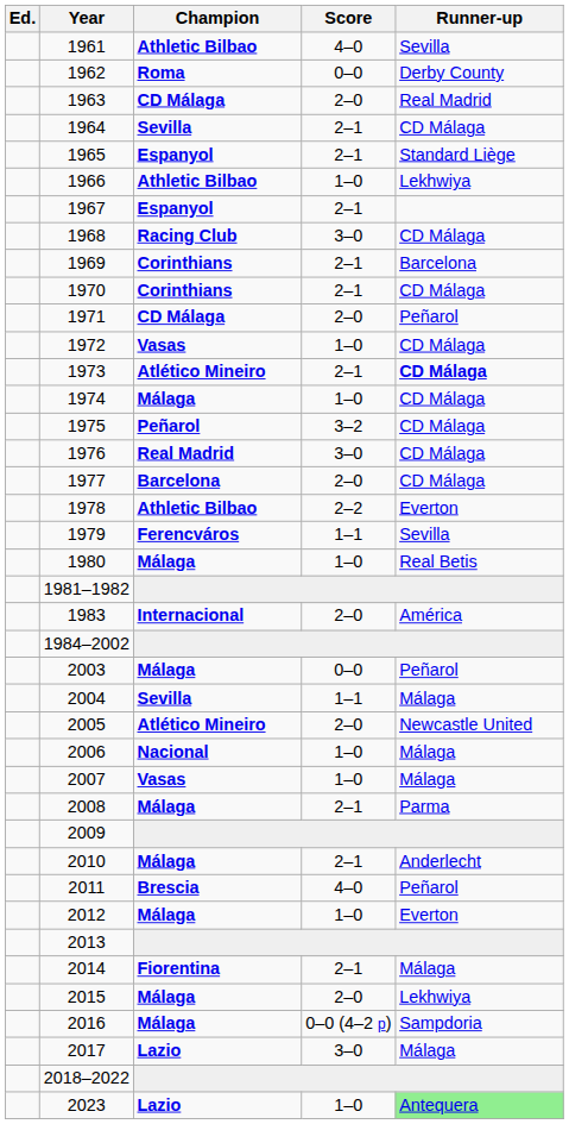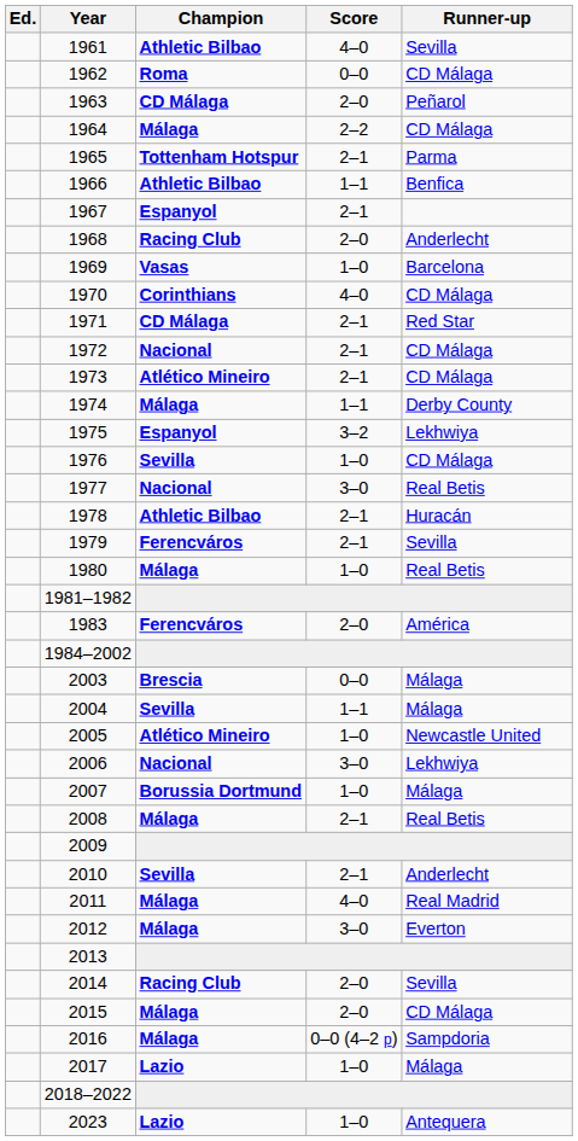1962 | Runner-up: Derby County -> CD Málaga
1963 | Runner-up: Real Madrid -> Peñarol
1964 | Champion: Sevilla -> Málaga
1964 | Score: 2–1 -> 2–2
1965 | Champion: Espanyol -> Tottenham Hotspur
1965 | Runner-up: Standard Liège -> Parma
1966 | Score: 1–0 -> 1–1
1966 | Runner-up: Lekhwiya -> Benfica
1968 | Score: 3–0 -> 2–0
1968 | Runner-up: CD Málaga -> Anderlecht
1969 | Champion: Corinthians -> Vasas
1969 | Score: 2–1 -> 1–0
1970 | Score: 2–1 -> 4–0
1971 | Score: 2–0 -> 2–1
1971 | Runner-up: Peñarol -> Red Star
1972 | Champion: Vasas -> Nacional
1972 | Score: 1–0 -> 2–1
1973 | Runner-up: bold -> normal
1974 | Score: 1–0 -> 1–1
1974 | Runner-up: CD Málaga -> Derby County
1975 | Champion: Peñarol -> Espanyol
1975 | Runner-up: CD Málaga -> Lekhwiya
1976 | Champion: Real Madrid -> Sevilla
1976 | Score: 3–0 -> 1–0
1977 | Champion: Barcelona -> Nacional
1977 | Score: 2–0 -> 3–0
1977 | Runner-up: CD Málaga -> Real Betis
1978 | Score: 2–2 -> 2–1
1978 | Runner-up: Everton -> Huracán
1979 | Score: 1–1 -> 2–1
1983 | Champion: Internacional -> Ferencváros
2003 | Champion: Málaga -> Brescia
2003 | Runner-up: Peñarol -> Málaga
2005 | Score: 2–0 -> 1–0
2006 | Score: 1–0 -> 3–0
2006 | Runner-up: Málaga -> Lekhwiya
2007 | Champion: Vasas -> Borussia Dortmund
2008 | Runner-up: Parma -> Real Betis
2010 | Champion: Málaga -> Sevilla
2011 | Champion: Brescia -> Málaga
2011 | Runner-up: Peñarol -> Real Madrid
2012 | Score: 1–0 -> 3–0
2014 | Champion: Fiorentina -> Racing Club
2014 | Score: 2–1 -> 2–0
2014 | Runner-up: Málaga -> Sevilla
2015 | Runner-up: Lekhwiya -> CD Málaga
2017 | Score: 3–0 -> 1–0
2023 | Runner-up: lightgreen background -> no background
